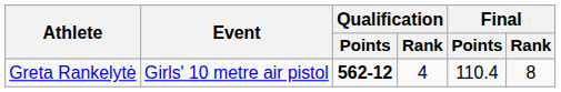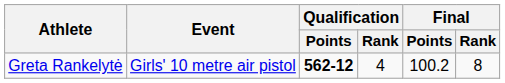Greta Rankelytė | Final / Points: 110.4 -> 100.2
